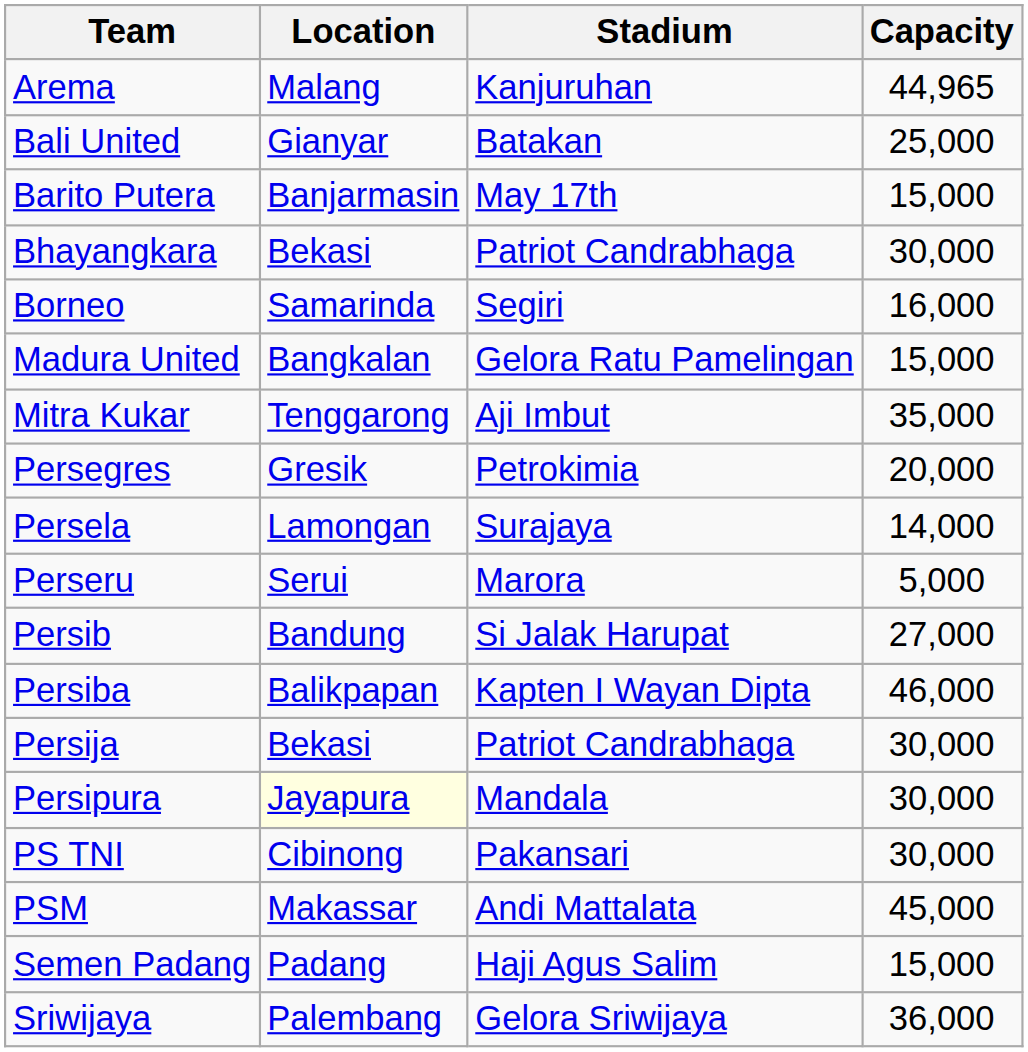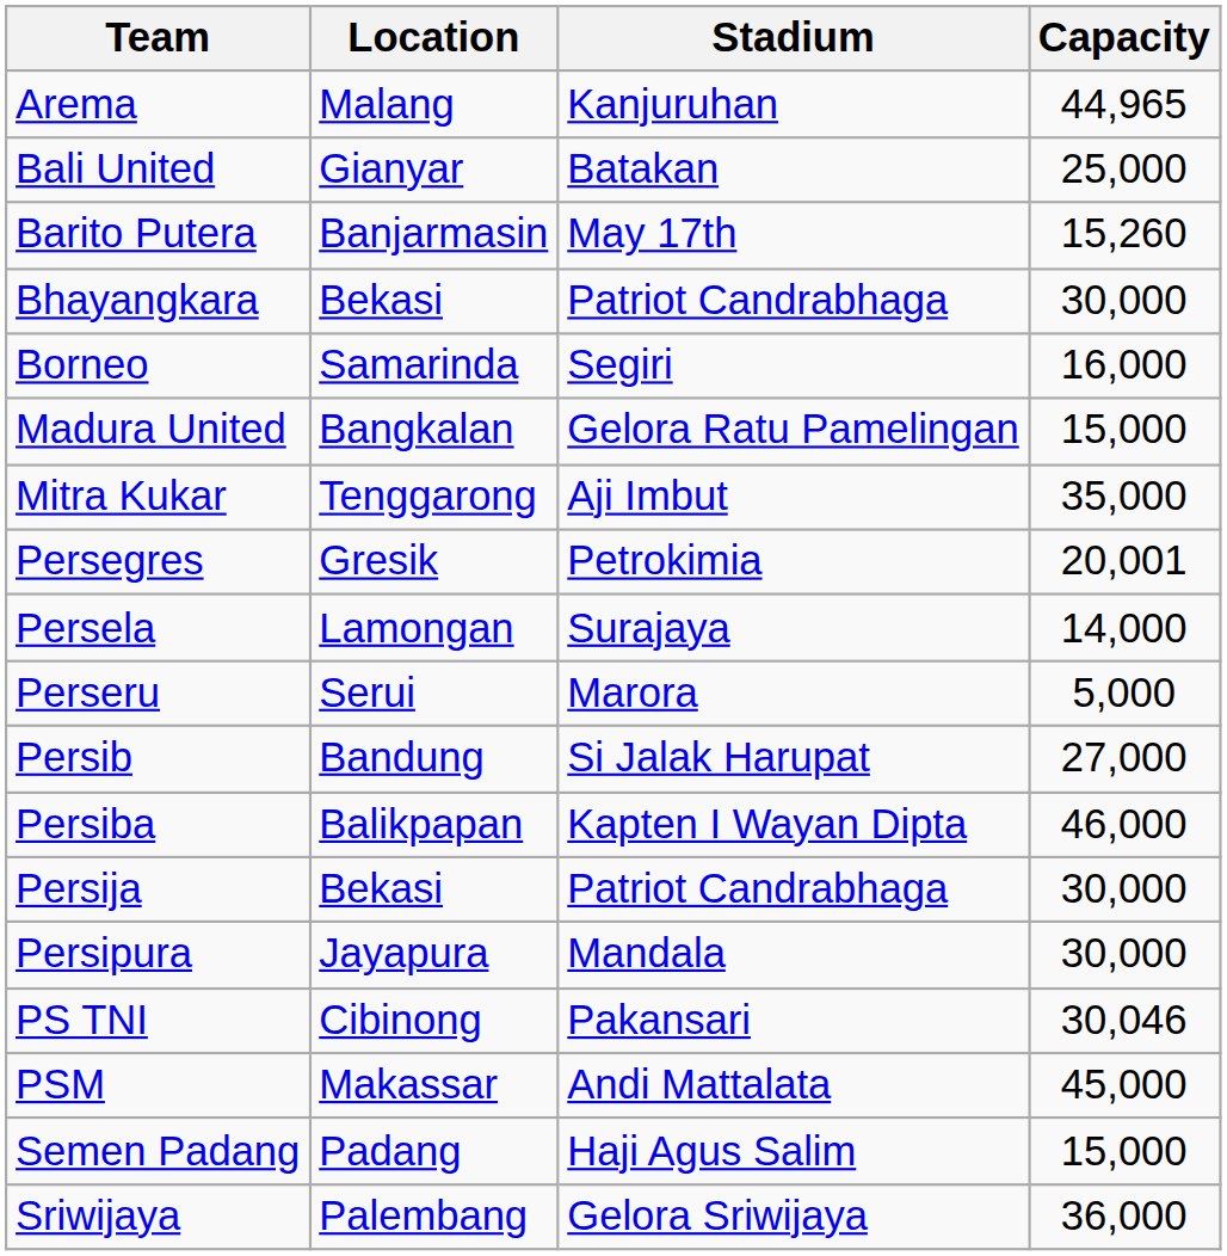Barito Putera | Capacity: 15,000 -> 15,260
Persegres | Capacity: 20,000 -> 20,001
Persipura | Location: lightyellow background -> no background
PS TNI | Capacity: 30,000 -> 30,046
